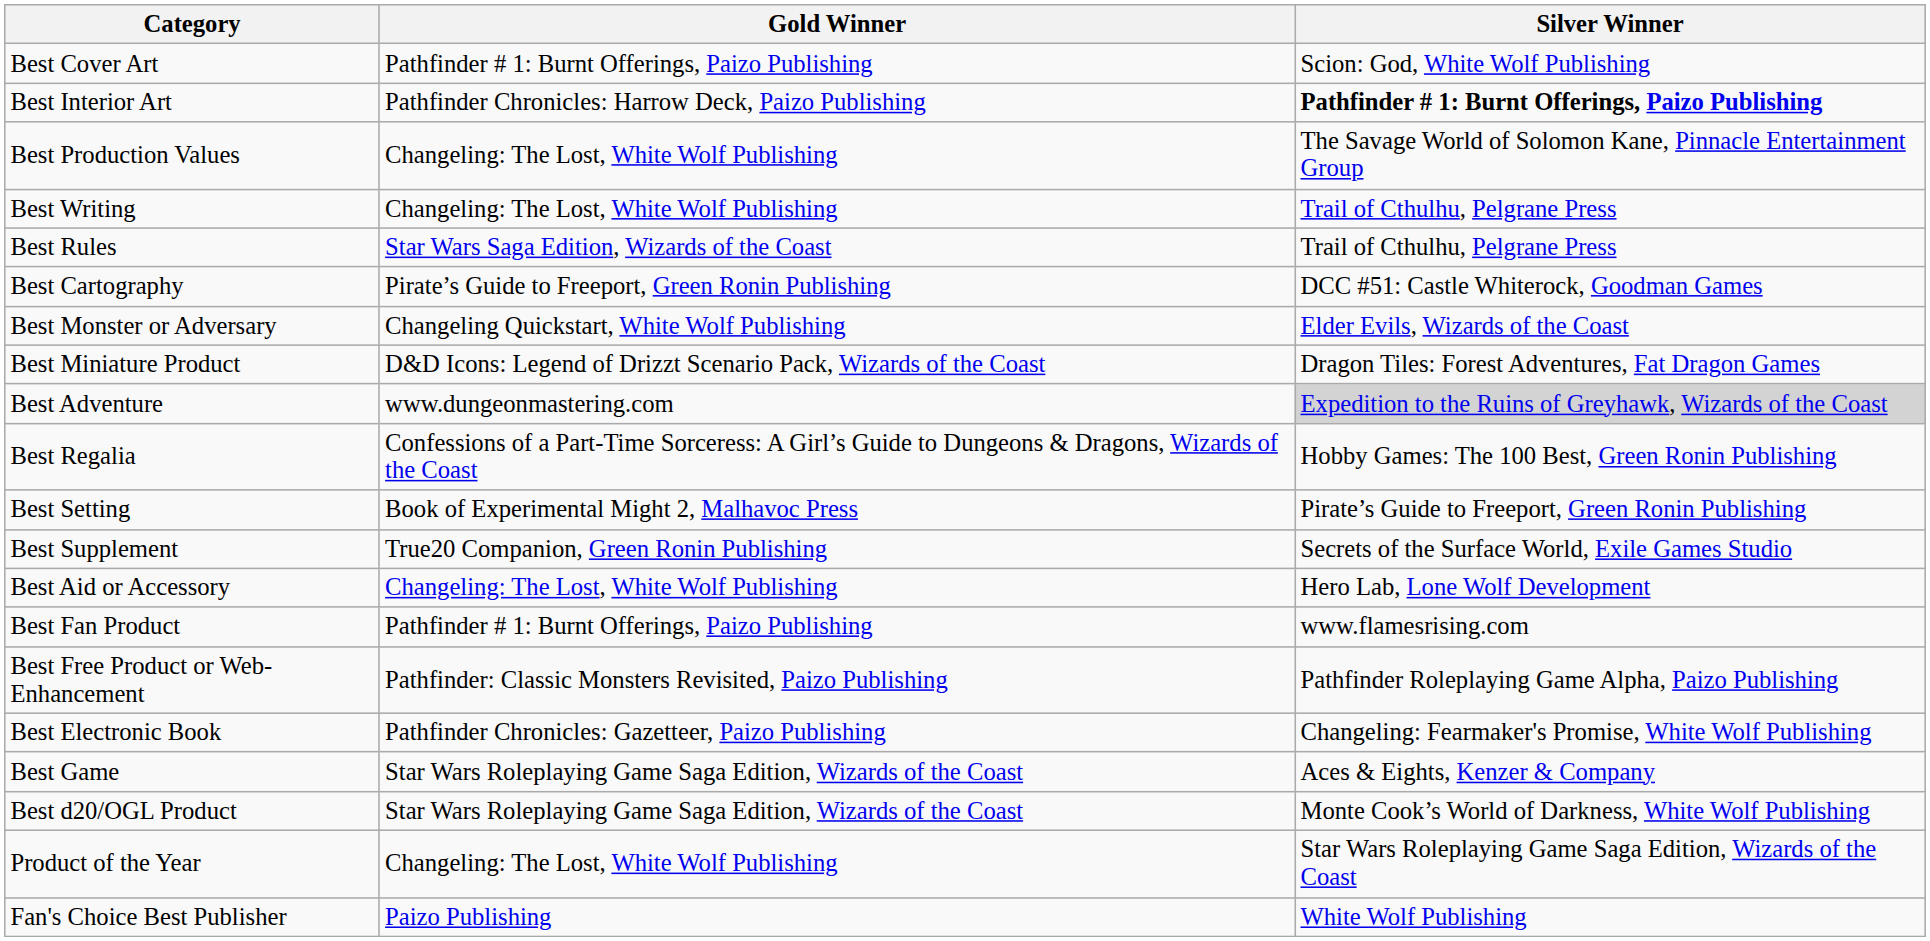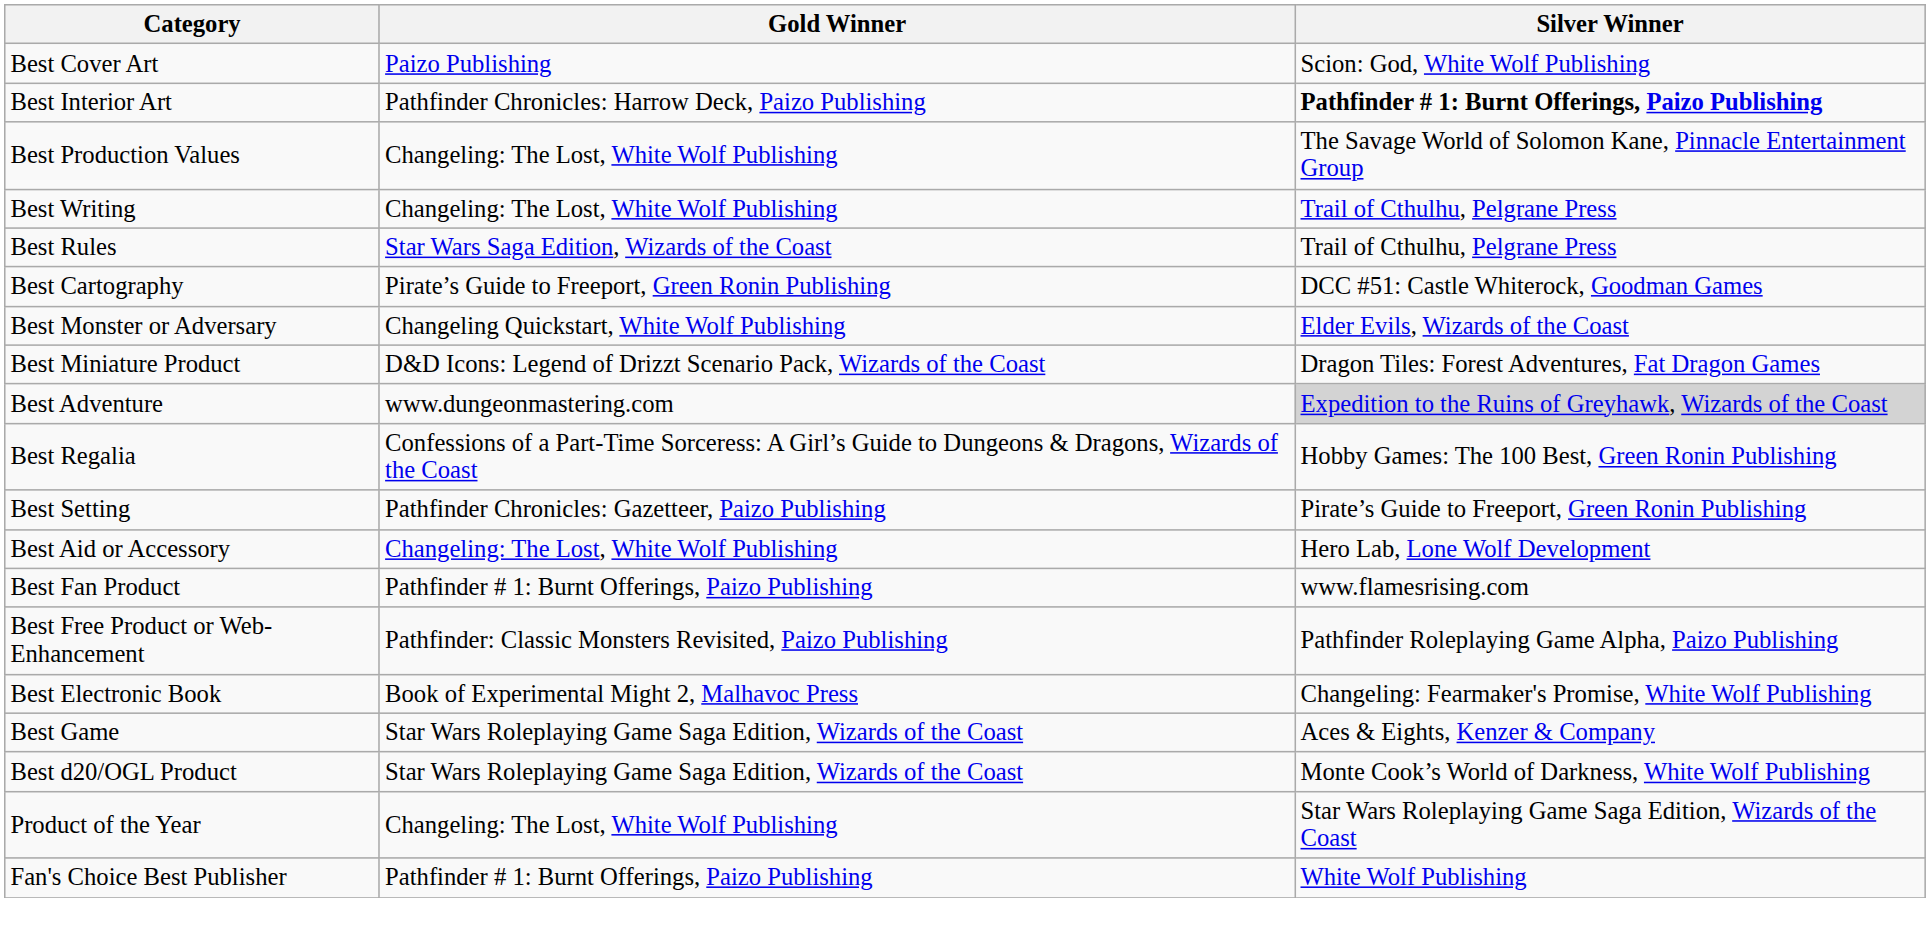Best Cover Art | Gold Winner: Pathfinder # 1: Burnt Offerings, Paizo Publishing -> Paizo Publishing
Best Setting | Gold Winner: Book of Experimental Might 2, Malhavoc Press -> Pathfinder Chronicles: Gazetteer, Paizo Publishing
- row: Best Supplement | True20 Companion, Green Ronin Publishing | Secrets of the Surface World, Exile Games Studio
Best Electronic Book | Gold Winner: Pathfinder Chronicles: Gazetteer, Paizo Publishing -> Book of Experimental Might 2, Malhavoc Press
Fan's Choice Best Publisher | Gold Winner: Paizo Publishing -> Pathfinder # 1: Burnt Offerings, Paizo Publishing
